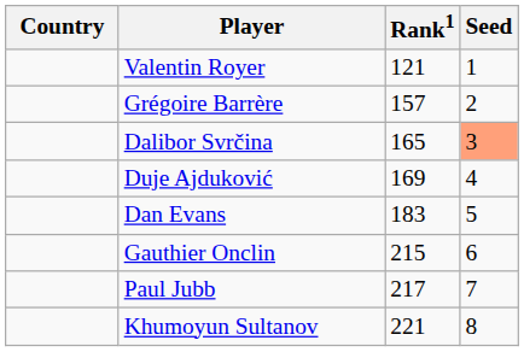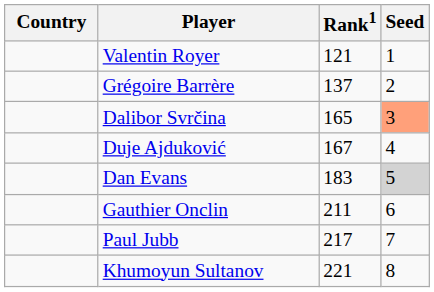Grégoire Barrère | Rank1: 157 -> 137
Duje Ajduković | Rank1: 169 -> 167
Dan Evans | Seed: no background -> lightgrey background
Gauthier Onclin | Rank1: 215 -> 211
